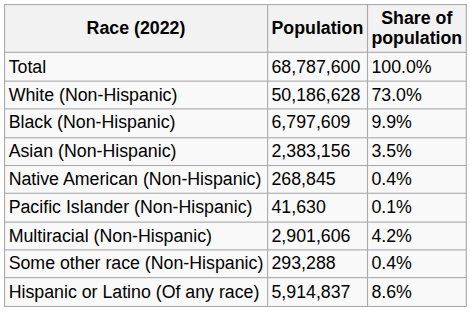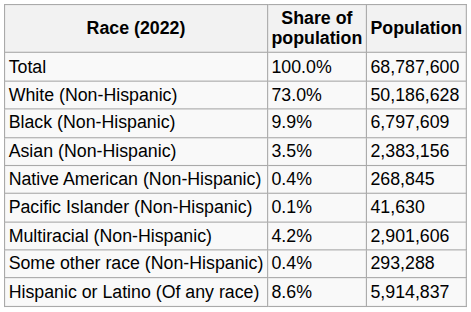columns swapped: Population <-> Share of population
